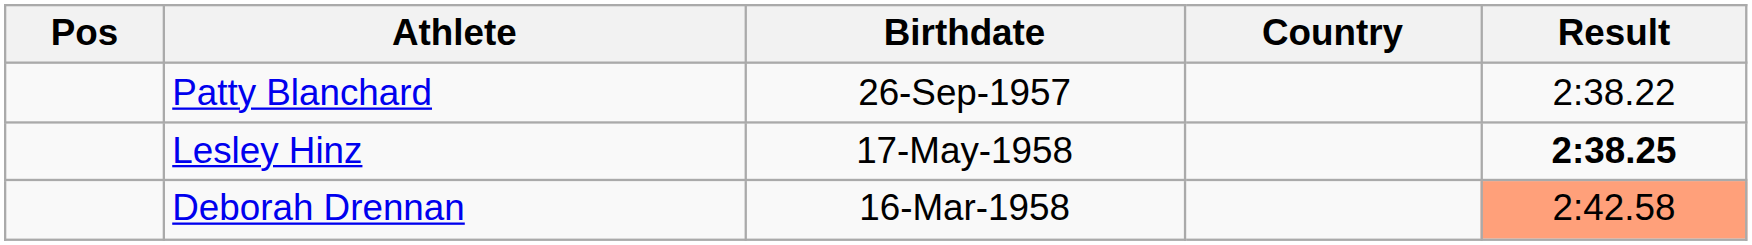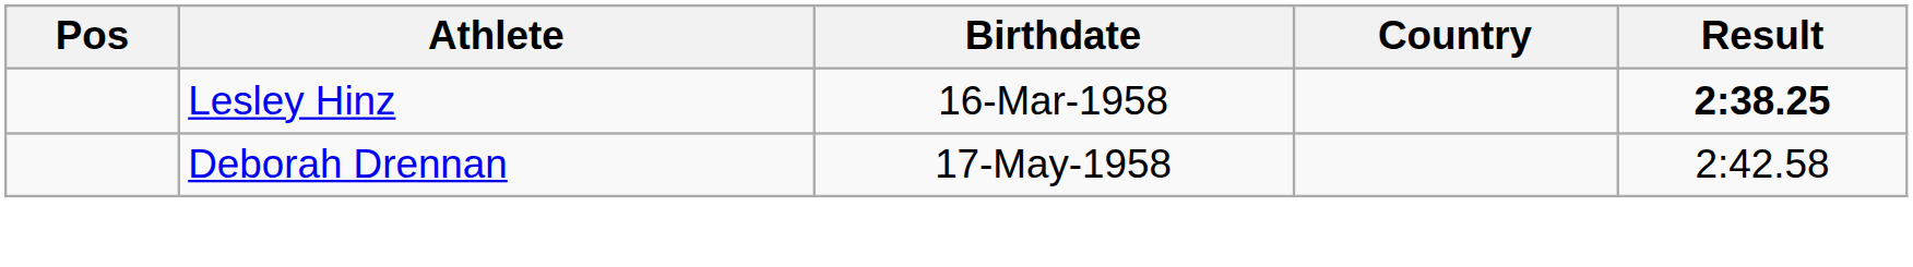- row: Patty Blanchard | 26-Sep-1957 | 2:38.22
Lesley Hinz | Birthdate: 17-May-1958 -> 16-Mar-1958
Deborah Drennan | Birthdate: 16-Mar-1958 -> 17-May-1958
Deborah Drennan | Result: lightsalmon background -> no background
